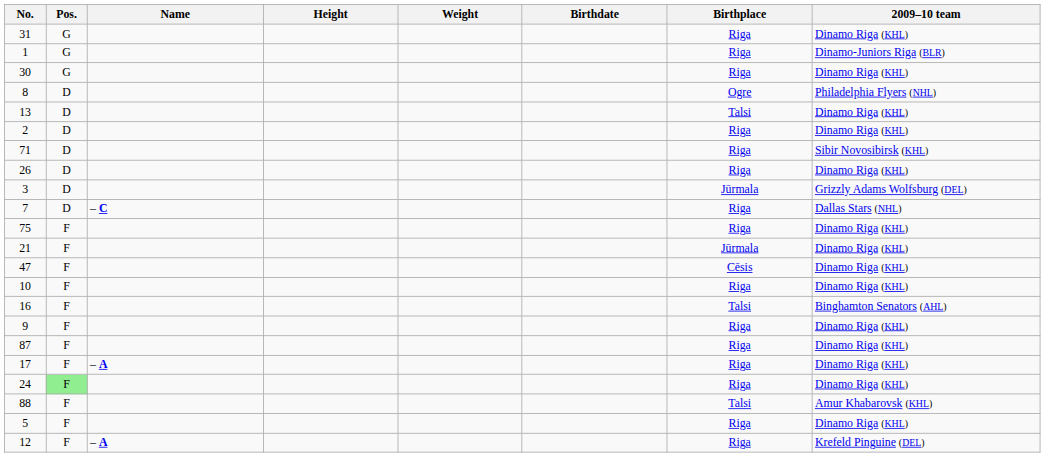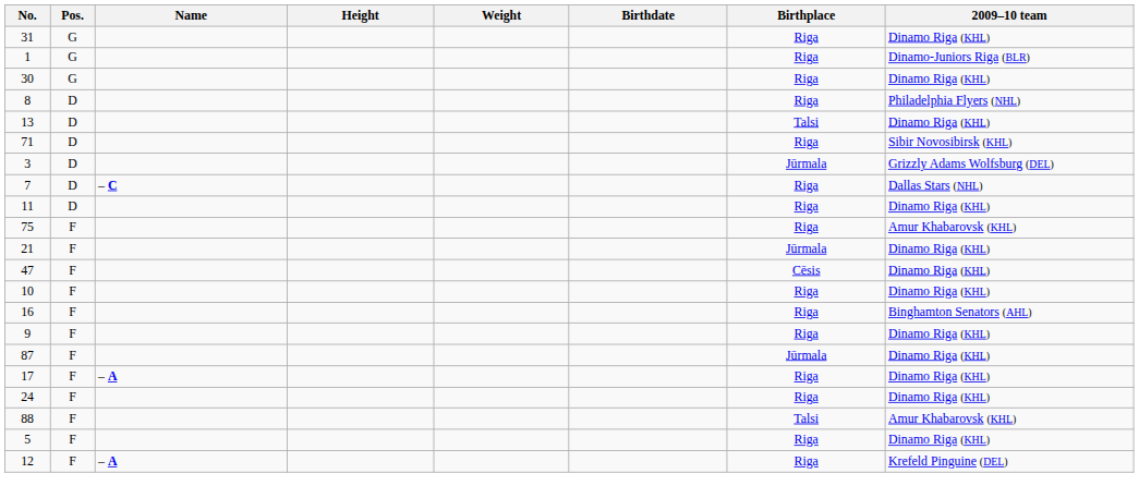8 | Birthplace: Ogre -> Riga
- row: 2 | D | Riga | Dinamo Riga (KHL)
- row: 26 | D | Riga | Dinamo Riga (KHL)
+ row: 11 | D | Riga | Dinamo Riga (KHL)
75 | 2009–10 team: Dinamo Riga (KHL) -> Amur Khabarovsk (KHL)
16 | Birthplace: Talsi -> Riga
87 | Birthplace: Riga -> Jūrmala
24 | Pos.: lightgreen background -> no background
